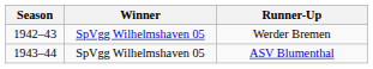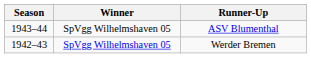rows swapped: Werder Bremen <-> ASV Blumenthal
